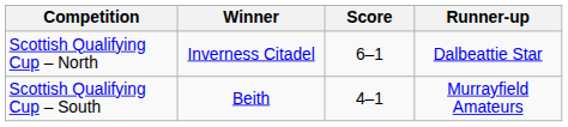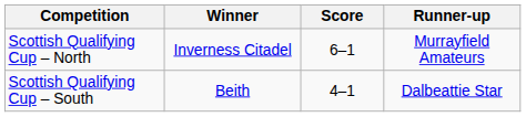Scottish Qualifying Cup – North | Runner-up: Dalbeattie Star -> Murrayfield Amateurs
Scottish Qualifying Cup – South | Runner-up: Murrayfield Amateurs -> Dalbeattie Star
